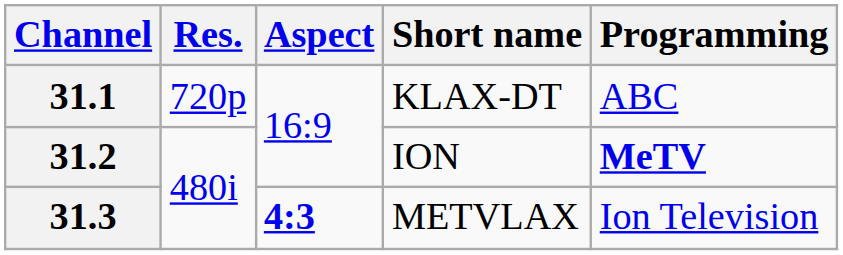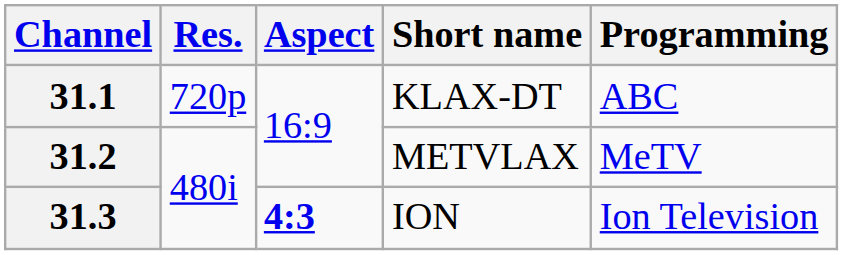31.2 | Short name: ION -> METVLAX
31.2 | Programming: bold -> normal
31.3 | Short name: METVLAX -> ION
